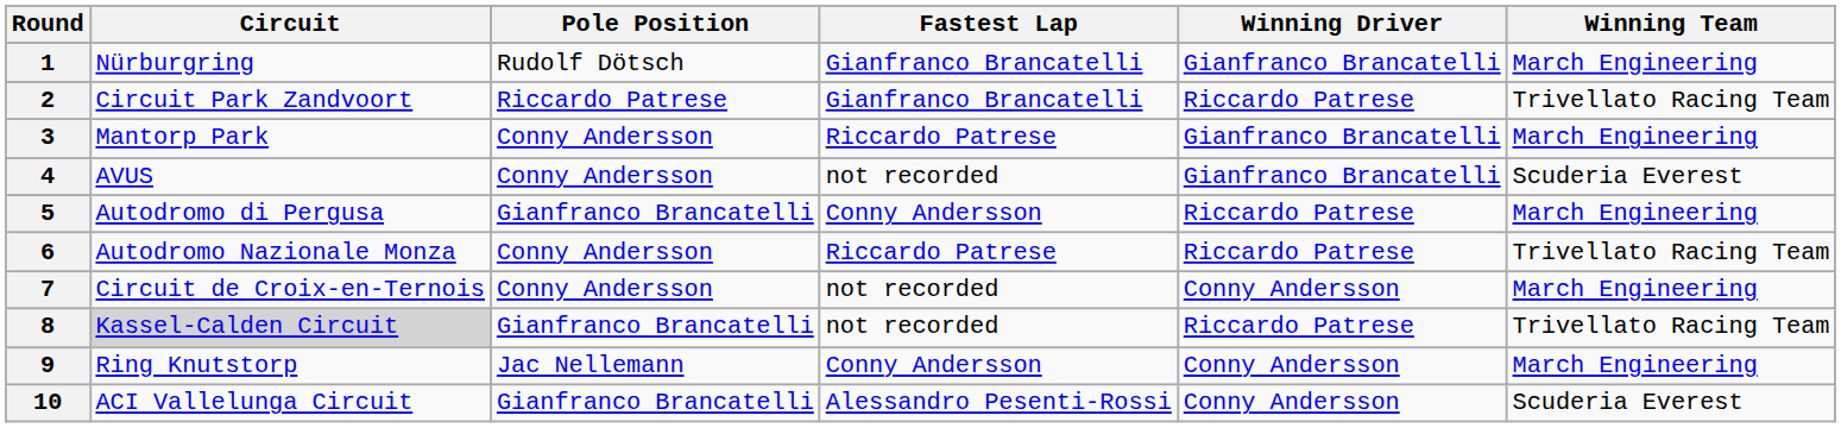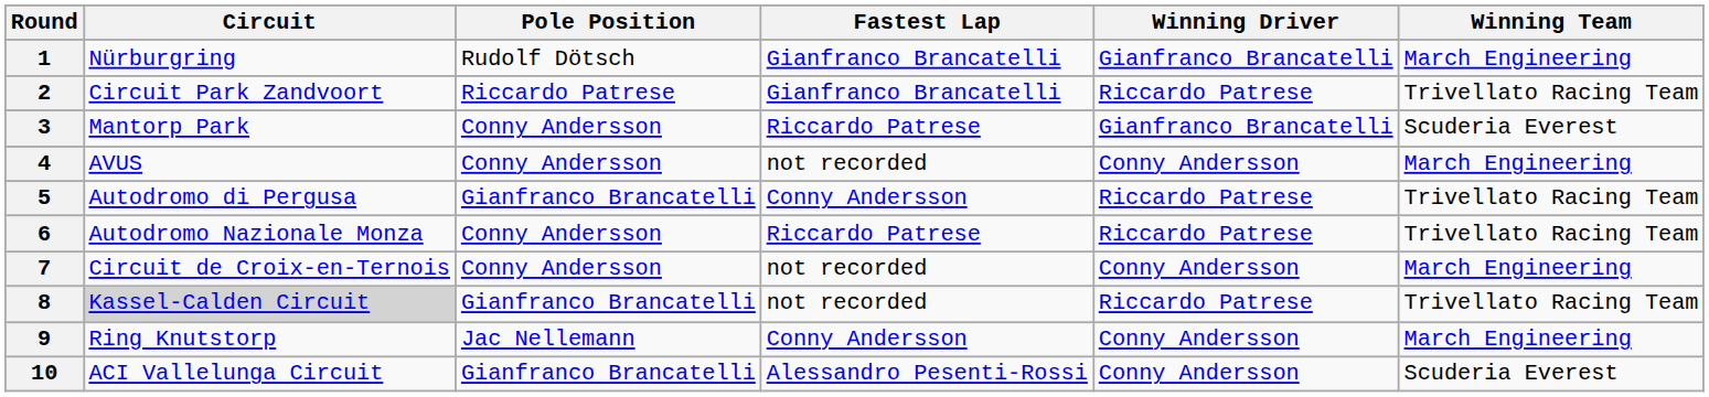3 | Winning Team: March Engineering -> Scuderia Everest
4 | Winning Driver: Gianfranco Brancatelli -> Conny Andersson
4 | Winning Team: Scuderia Everest -> March Engineering
5 | Winning Team: March Engineering -> Trivellato Racing Team
